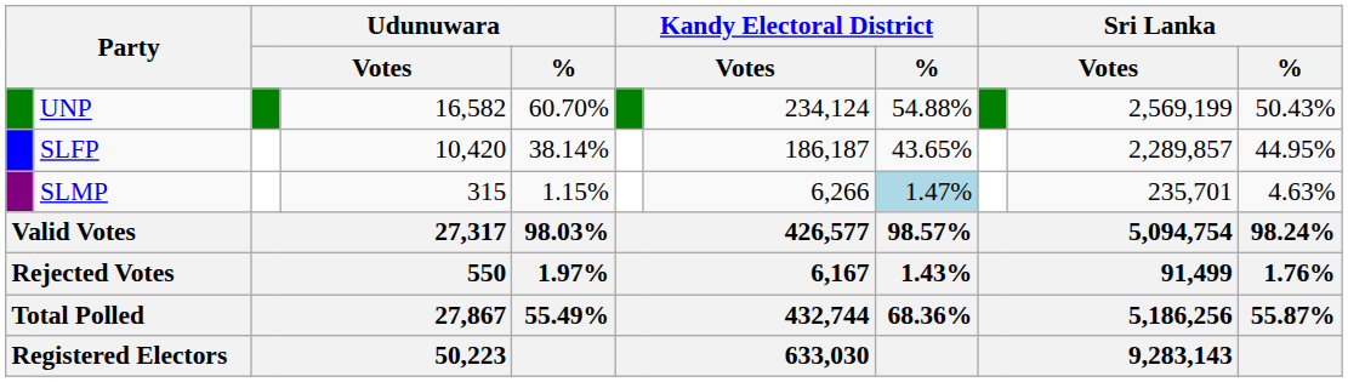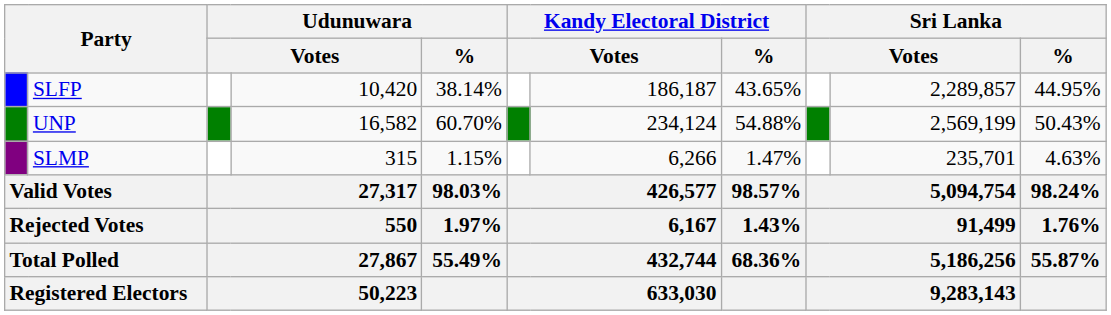rows swapped: UNP <-> SLFP
SLMP | Kandy Electoral District / %: lightblue background -> no background
